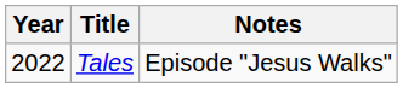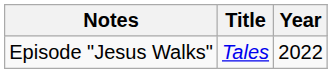columns swapped: Year <-> Notes
